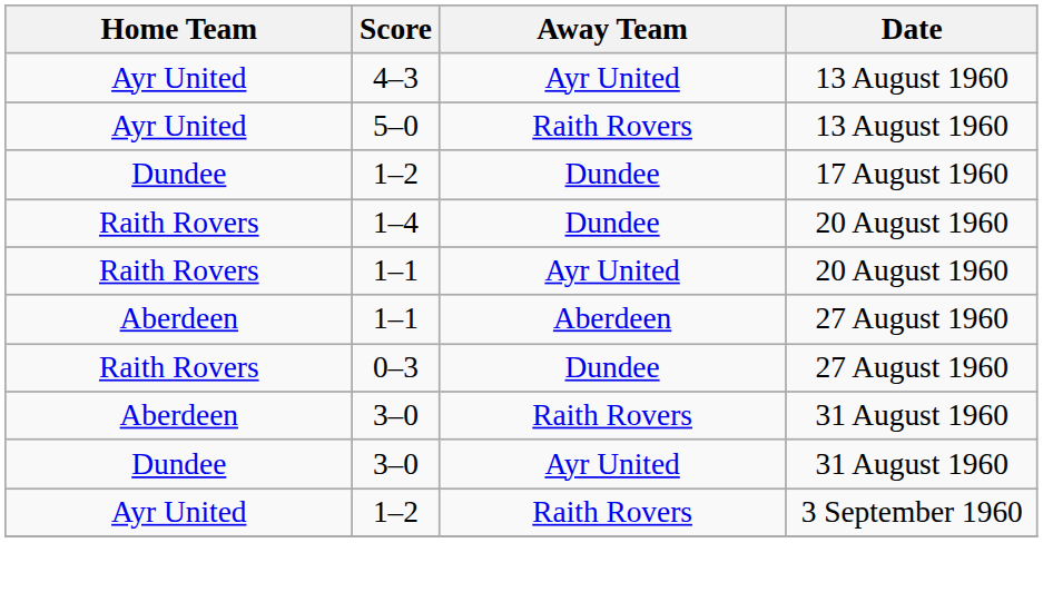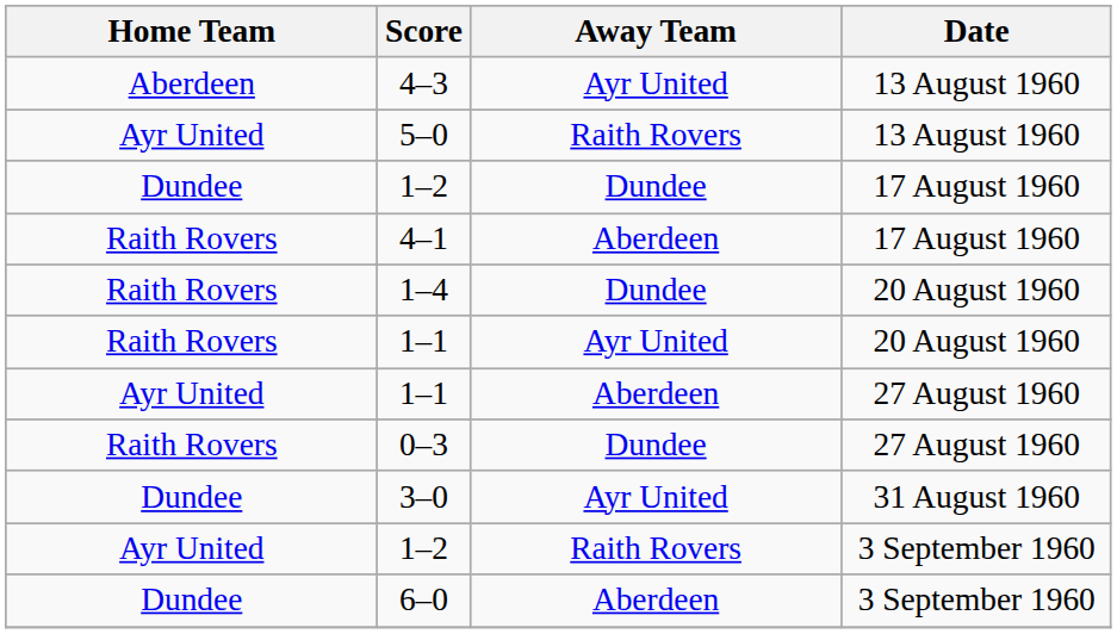4–3 | Home Team: Ayr United -> Aberdeen
+ row: Raith Rovers | 4–1 | Aberdeen | 17 August 1960
1–1 / Aberdeen | Home Team: Aberdeen -> Ayr United
- row: Aberdeen | 3–0 | Raith Rovers | 31 August 1960
+ row: Dundee | 6–0 | Aberdeen | 3 September 1960
